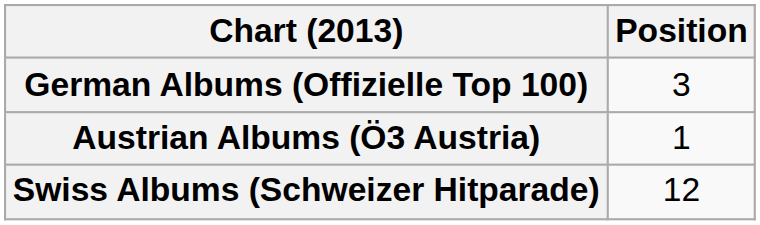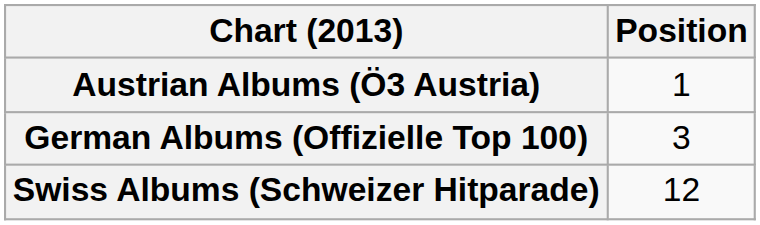rows swapped: Austrian Albums (Ö3 Austria) <-> German Albums (Offizielle Top 100)
